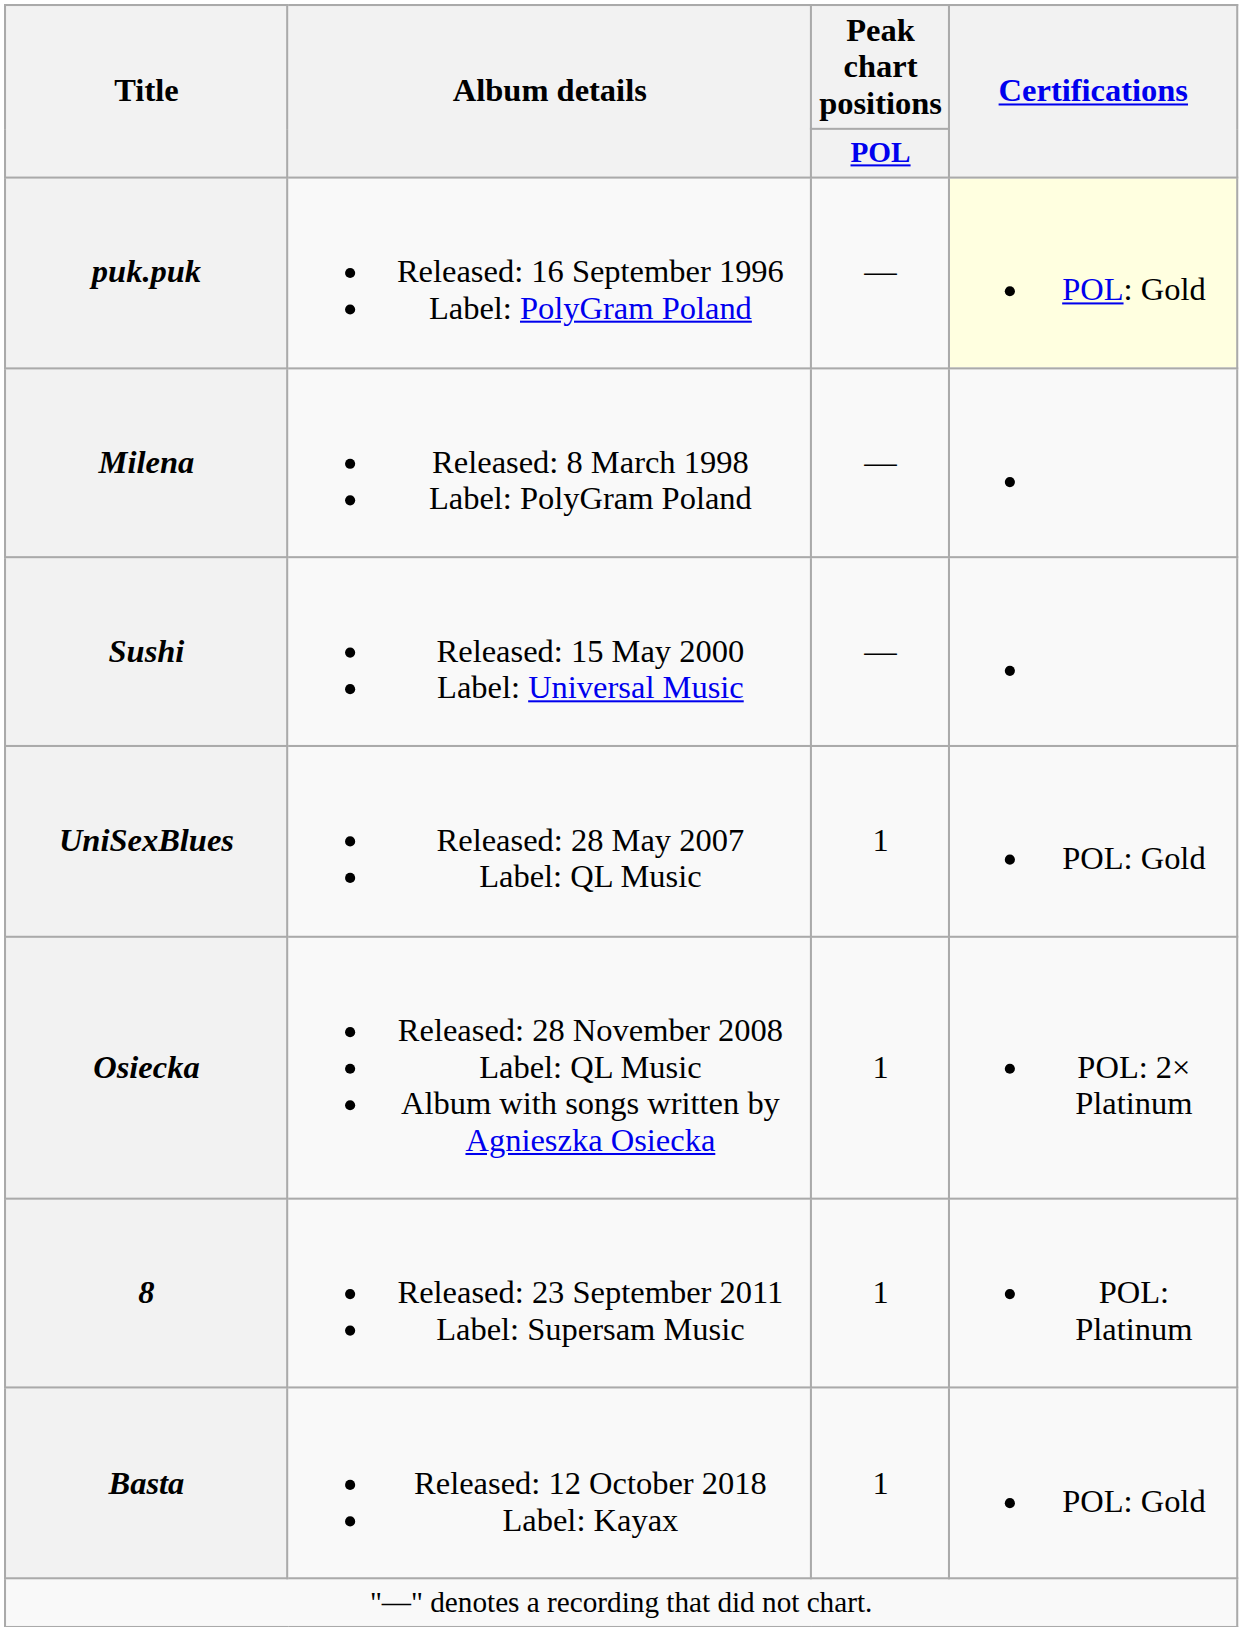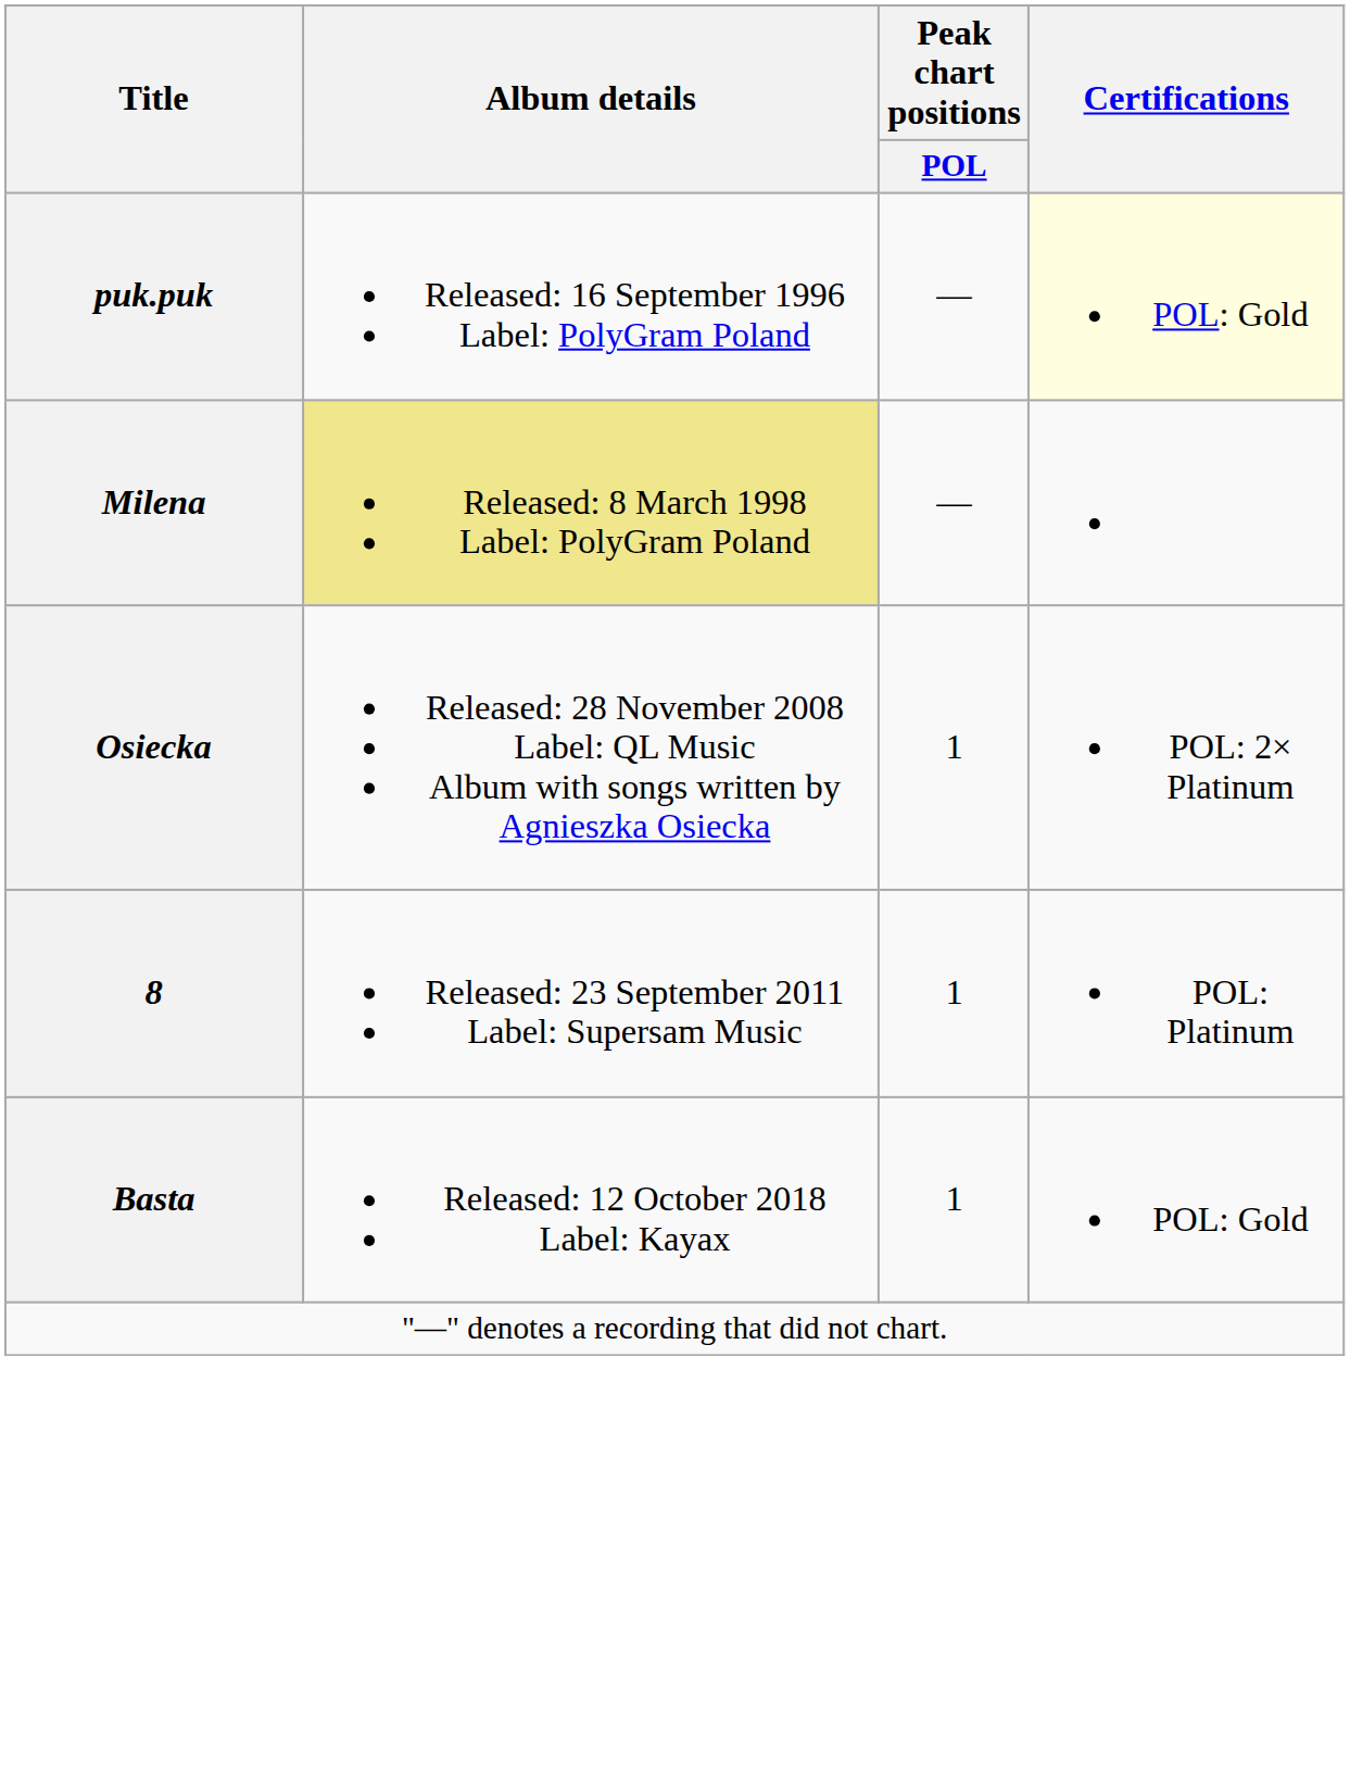Milena | Album details: no background -> khaki background
- row: Sushi | Released: 15 May 2000 Label: Universal Music | —
- row: UniSexBlues | Released: 28 May 2007 Label: QL Music | 1 | POL: Gold
